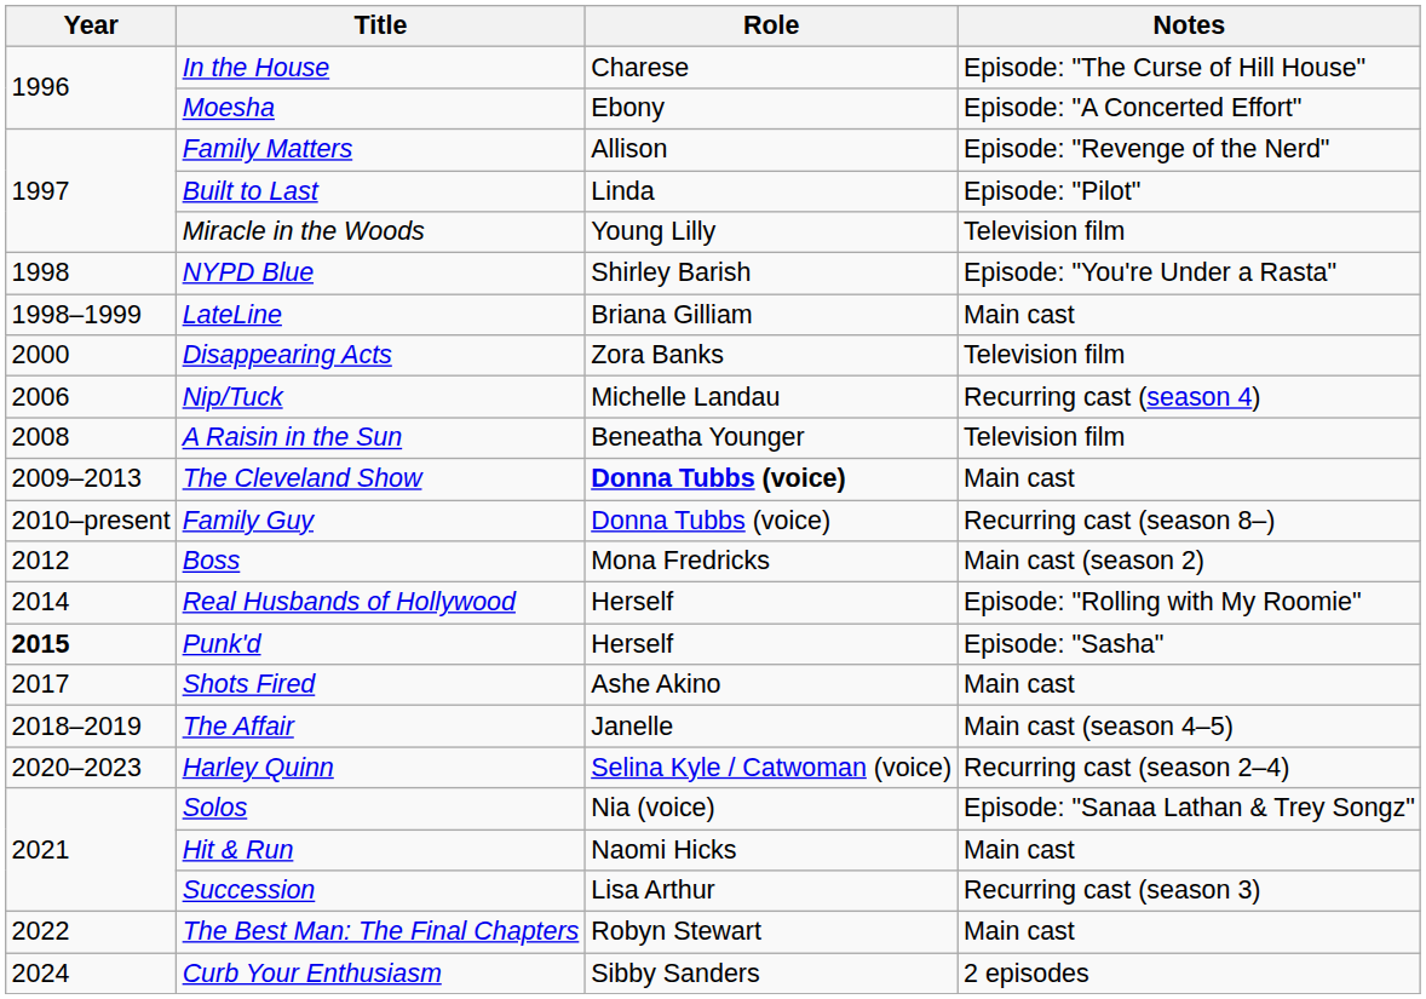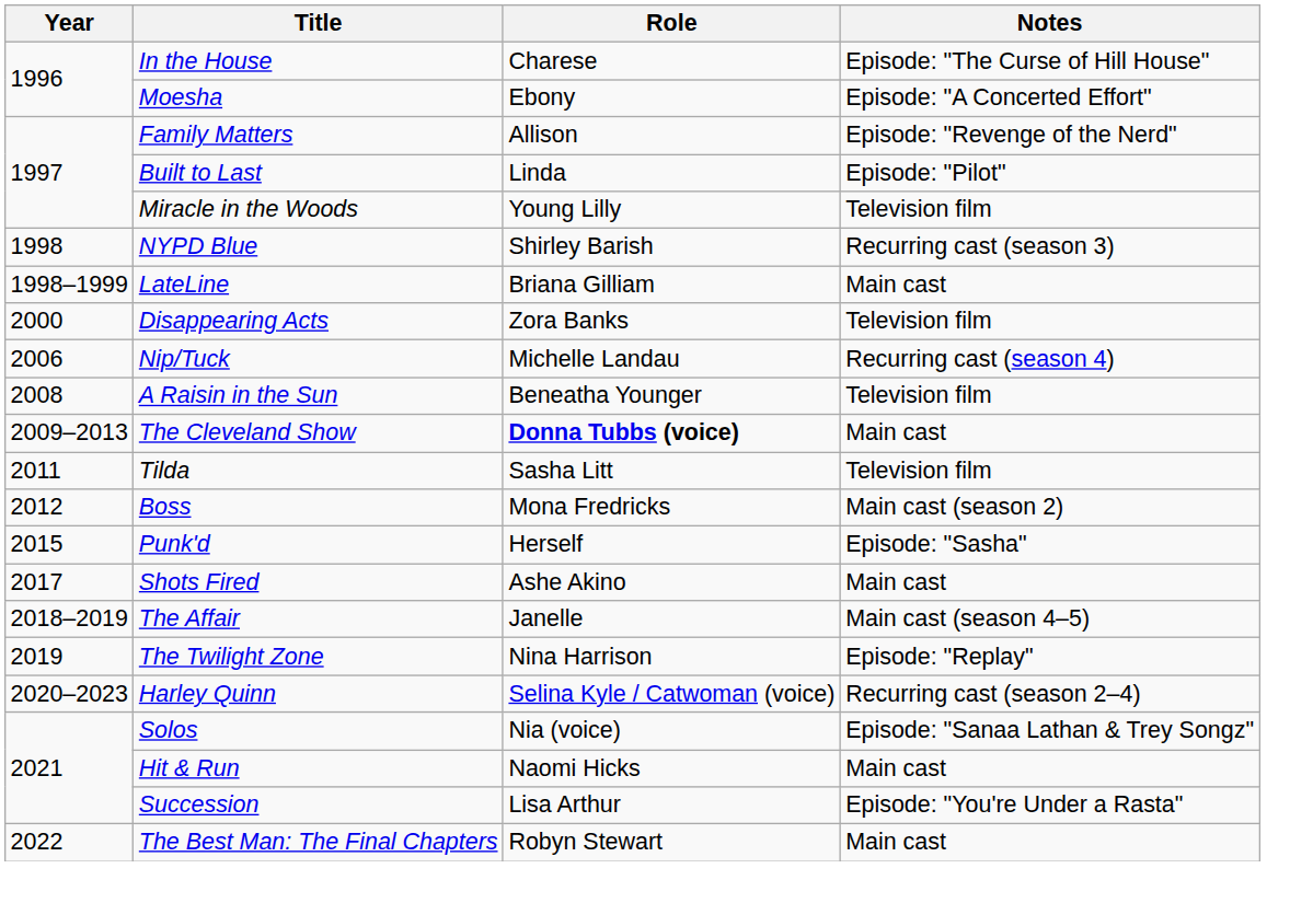NYPD Blue | Notes: Episode: "You're Under a Rasta" -> Recurring cast (season 3)
- row: 2010–present | Family Guy | Donna Tubbs (voice) | Recurring cast (season 8–)
+ row: 2011 | Tilda | Sasha Litt | Television film
- row: 2014 | Real Husbands of Hollywood | Herself | Episode: "Rolling with My Roomie"
Punk'd | Year: bold -> normal
+ row: 2019 | The Twilight Zone | Nina Harrison | Episode: "Replay"
Succession | Notes: Recurring cast (season 3) -> Episode: "You're Under a Rasta"
- row: 2024 | Curb Your Enthusiasm | Sibby Sanders | 2 episodes
